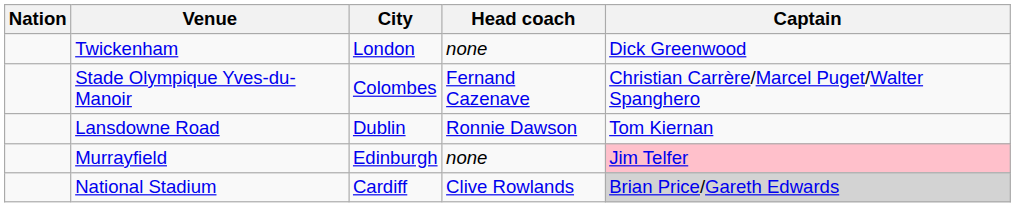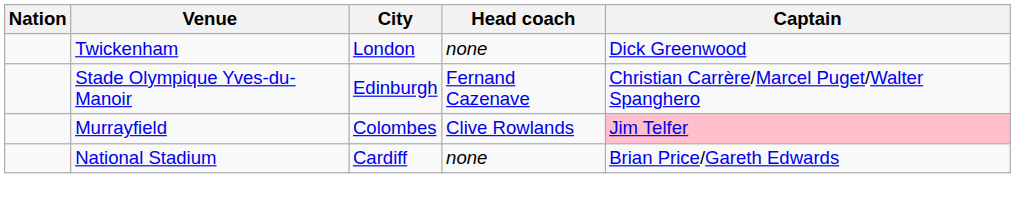Stade Olympique Yves-du-Manoir | City: Colombes -> Edinburgh
- row: Lansdowne Road | Dublin | Ronnie Dawson | Tom Kiernan
Murrayfield | City: Edinburgh -> Colombes
Murrayfield | Head coach: none -> Clive Rowlands
National Stadium | Head coach: Clive Rowlands -> none
National Stadium | Captain: lightgrey background -> no background
